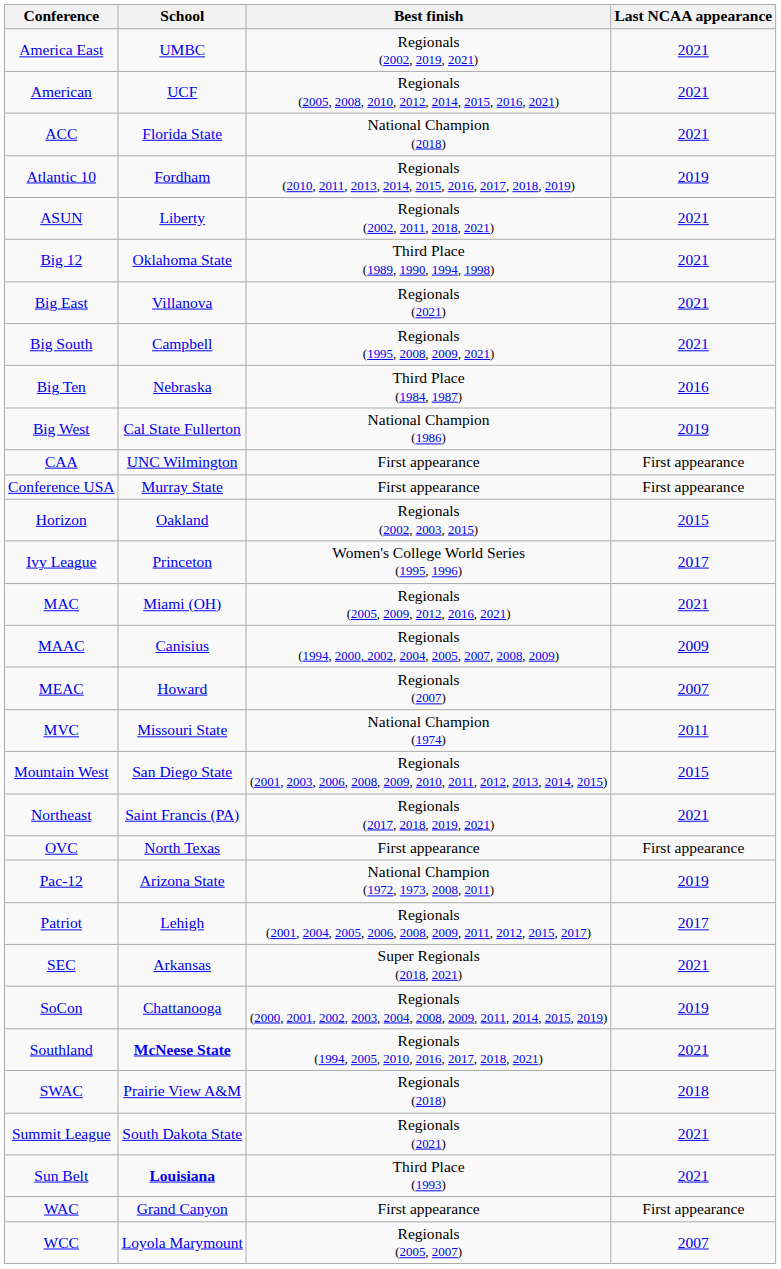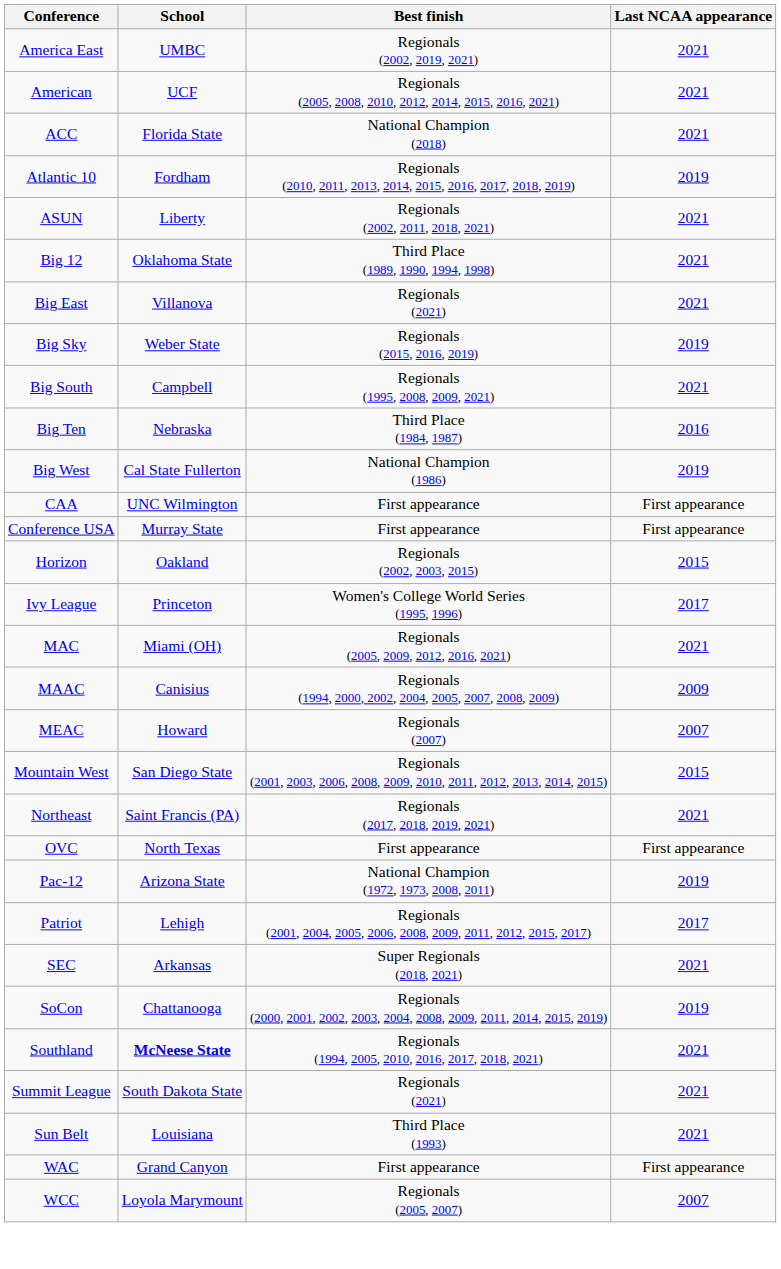+ row: Big Sky | Weber State | Regionals (2015, 2016, 2019) | 2019
- row: MVC | Missouri State | National Champion (1974) | 2011
- row: SWAC | Prairie View A&M | Regionals (2018) | 2018
Sun Belt | School: bold -> normal
